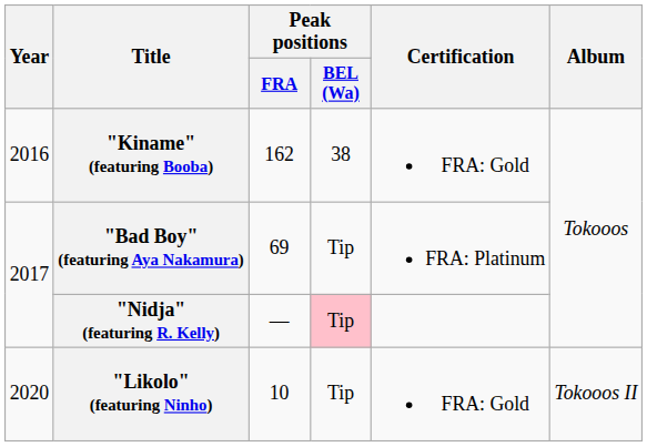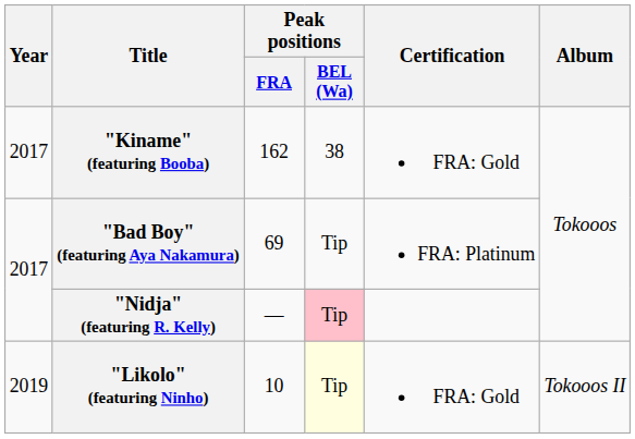"Kiname" (featuring Booba) | Year: 2016 -> 2017
"Likolo" (featuring Ninho) | Year: 2020 -> 2019
"Likolo" (featuring Ninho) | Peak positions / BEL (Wa): no background -> lightyellow background
